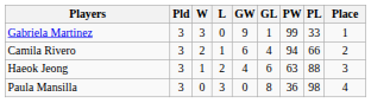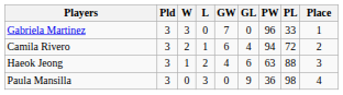Gabriela Martinez | GW: 9 -> 7
Gabriela Martinez | GL: 1 -> 0
Gabriela Martinez | PW: 99 -> 96
Camila Rivero | PL: 66 -> 72
Paula Mansilla | GL: 8 -> 9
